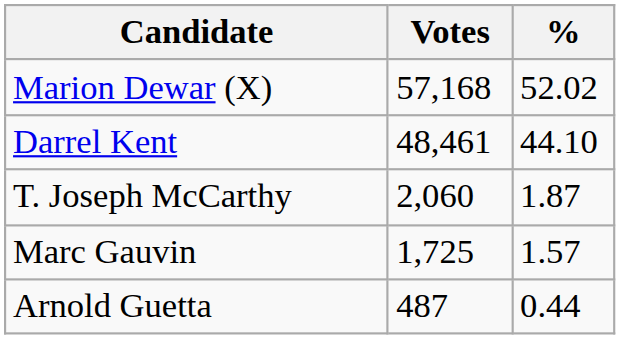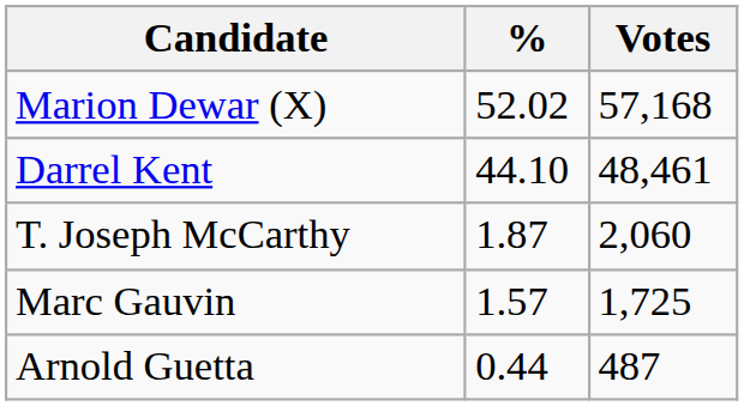columns swapped: Votes <-> %
